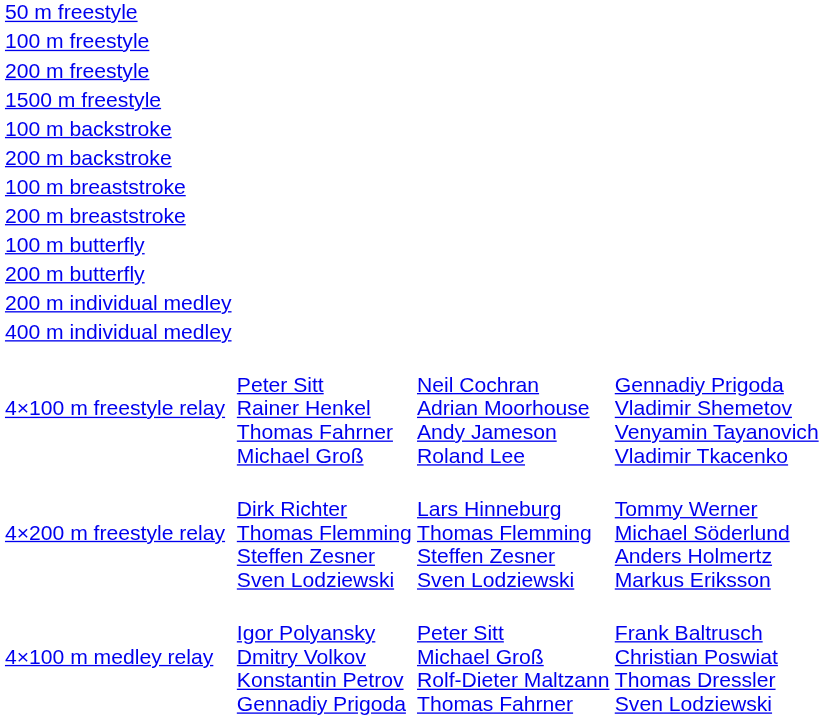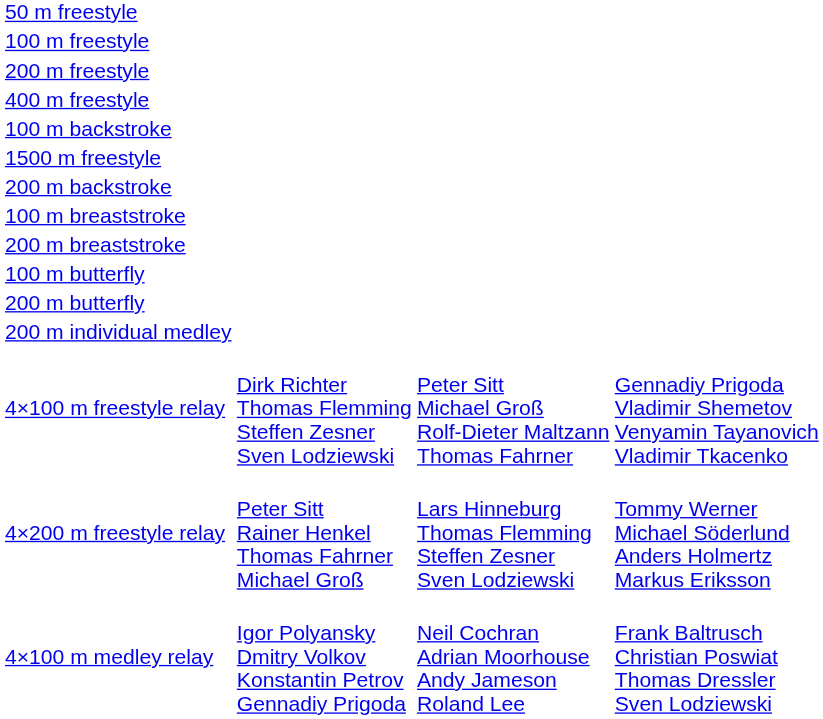+ row: 400 m freestyle
rows swapped: 1500 m freestyle <-> 100 m backstroke
- row: 400 m individual medley
4×100 m freestyle relay | column 2: Peter Sitt Rainer Henkel Thomas Fahrner Michael Groß -> Dirk Richter Thomas Flemming Steffen Zesner Sven Lodziewski
4×100 m freestyle relay | column 3: Neil Cochran Adrian Moorhouse Andy Jameson Roland Lee -> Peter Sitt Michael Groß Rolf-Dieter Maltzann Thomas Fahrner
4×200 m freestyle relay | column 2: Dirk Richter Thomas Flemming Steffen Zesner Sven Lodziewski -> Peter Sitt Rainer Henkel Thomas Fahrner Michael Groß
4×100 m medley relay | column 3: Peter Sitt Michael Groß Rolf-Dieter Maltzann Thomas Fahrner -> Neil Cochran Adrian Moorhouse Andy Jameson Roland Lee
